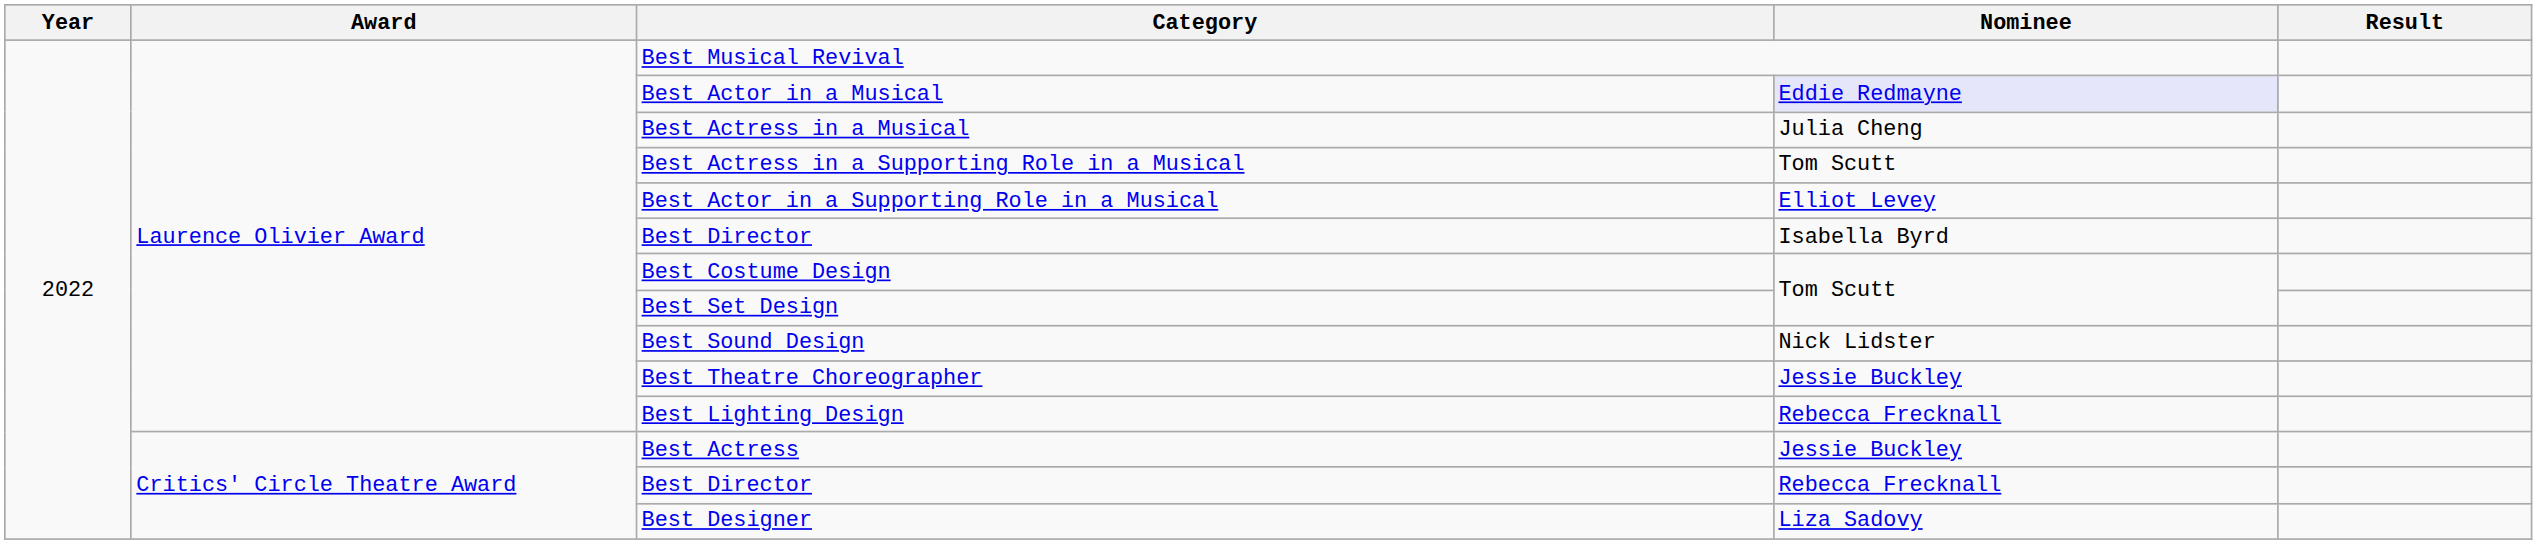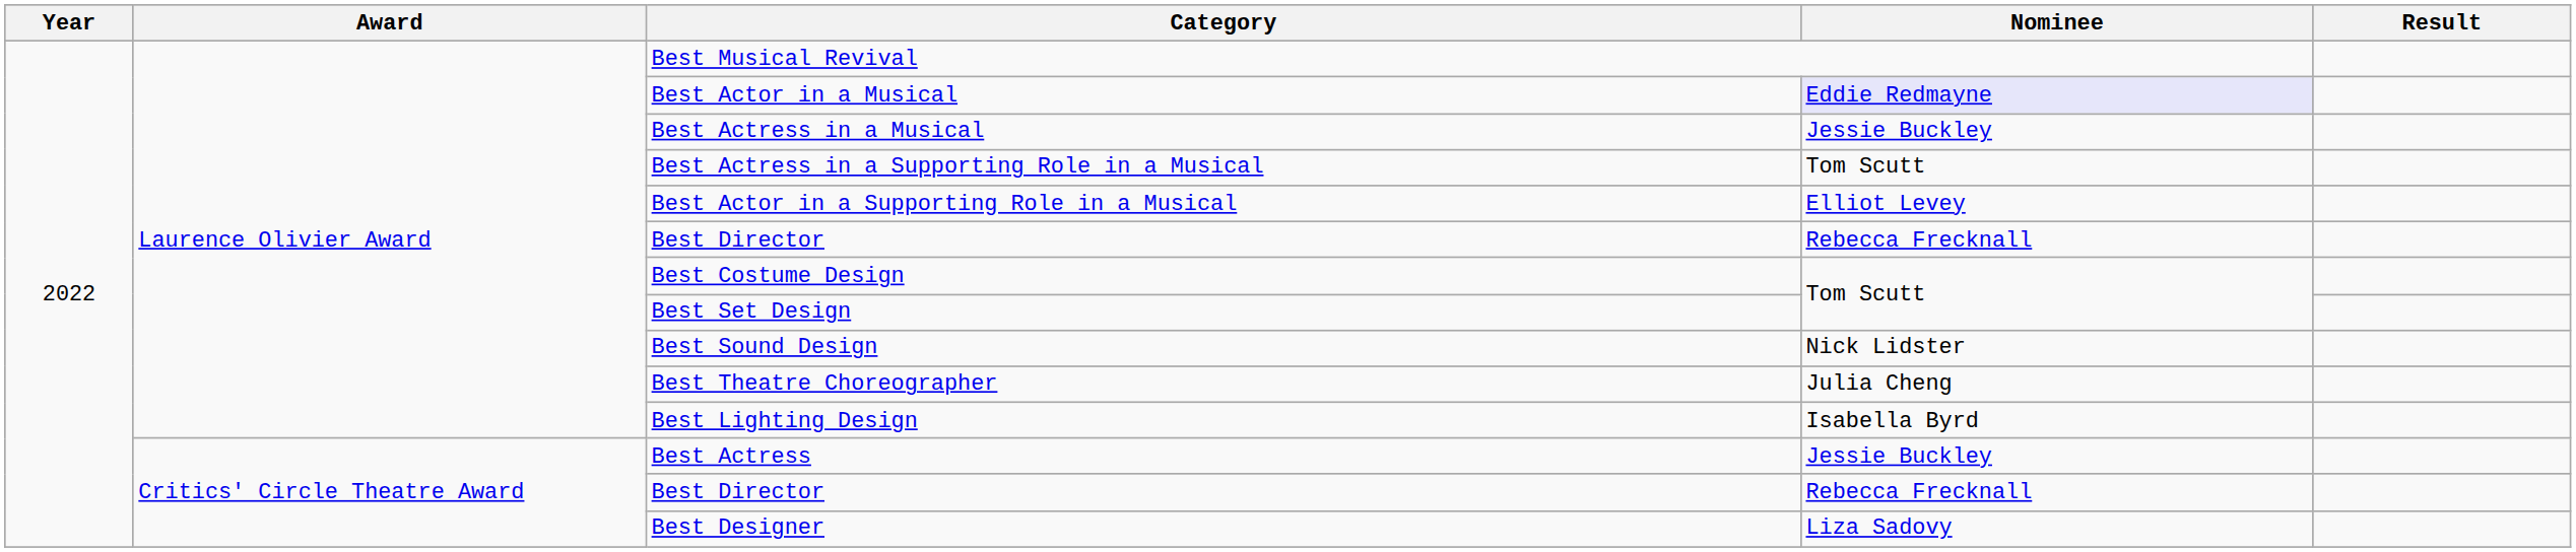Best Actress in a Musical | Nominee: Julia Cheng -> Jessie Buckley
Laurence Olivier Award / Best Director | Nominee: Isabella Byrd -> Rebecca Frecknall
Best Theatre Choreographer | Nominee: Jessie Buckley -> Julia Cheng
Best Lighting Design | Nominee: Rebecca Frecknall -> Isabella Byrd
